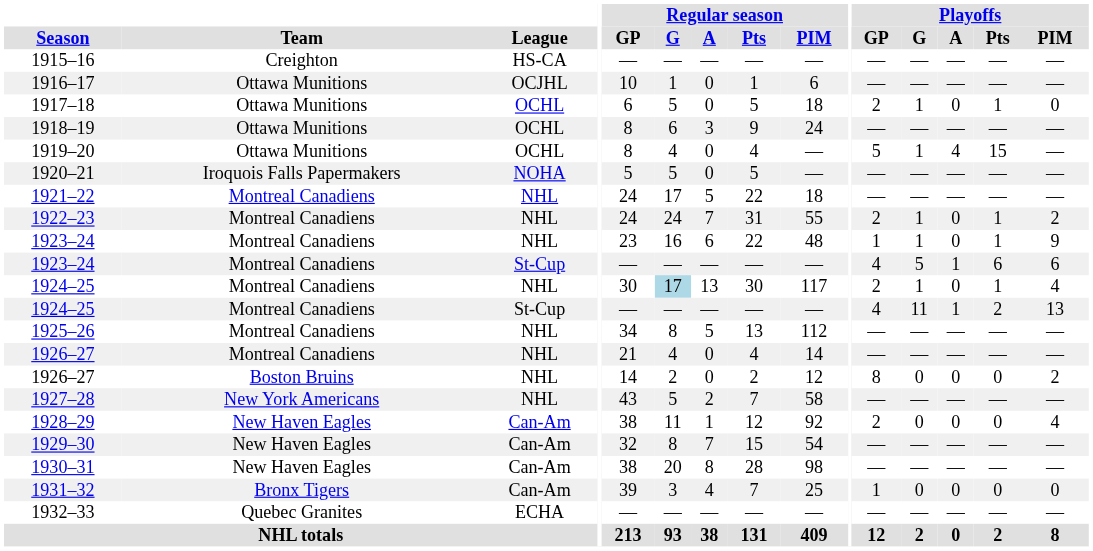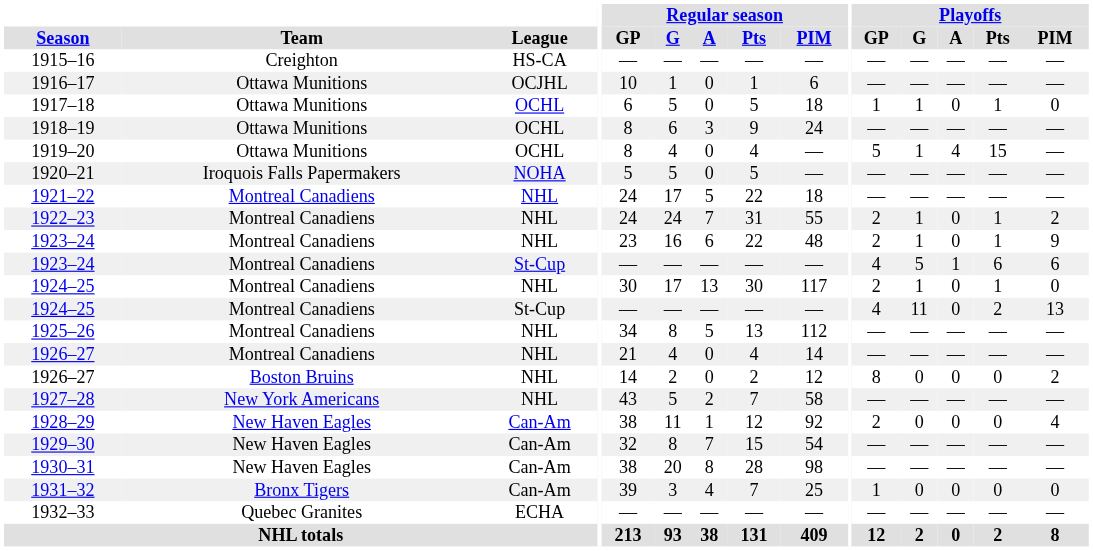1917–18 | Playoffs / GP: 2 -> 1
1923–24 / NHL | Playoffs / GP: 1 -> 2
1924–25 / NHL | Regular season / G: lightblue background -> no background
1924–25 / NHL | Playoffs / PIM: 4 -> 0
1924–25 / St-Cup | Playoffs / A: 1 -> 0
